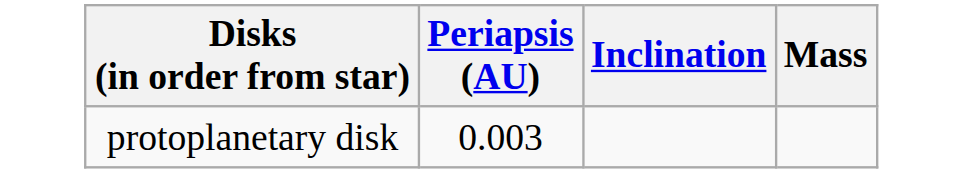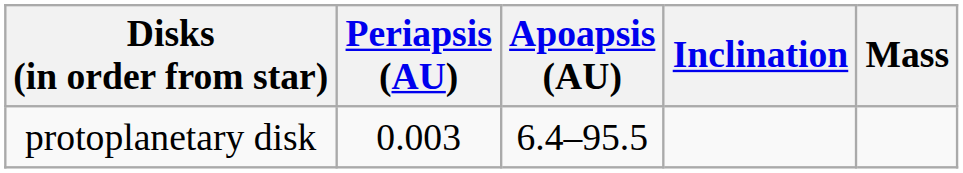+ column: Apoapsis (AU) | 6.4–95.5
